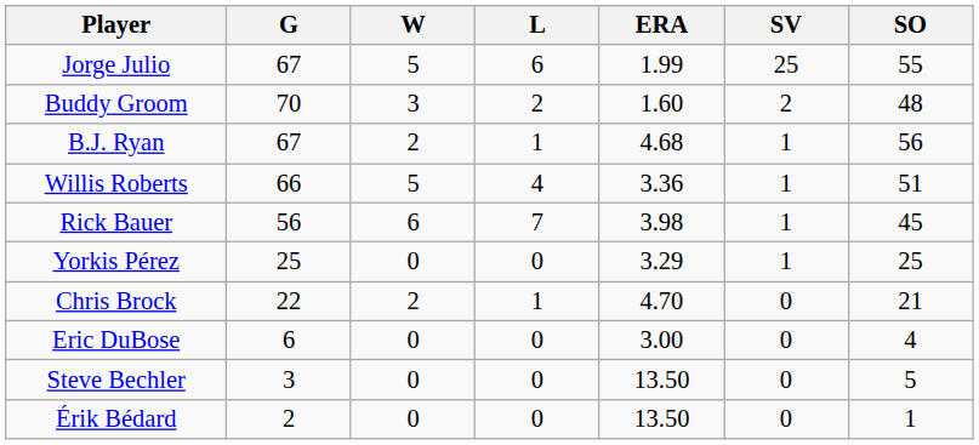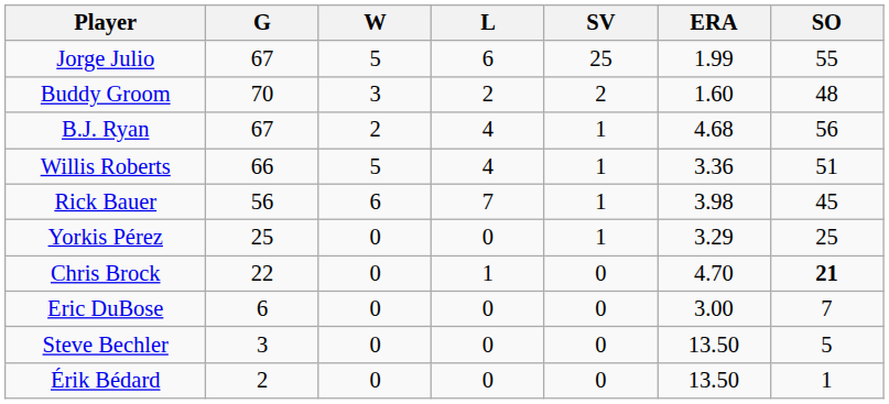columns swapped: SV <-> ERA
B.J. Ryan | L: 1 -> 4
Chris Brock | W: 2 -> 0
Chris Brock | SO: normal -> bold
Eric DuBose | SO: 4 -> 7
